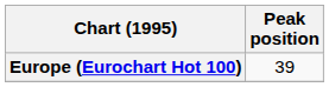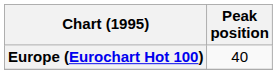Europe (Eurochart Hot 100) | Peak position: 39 -> 40
